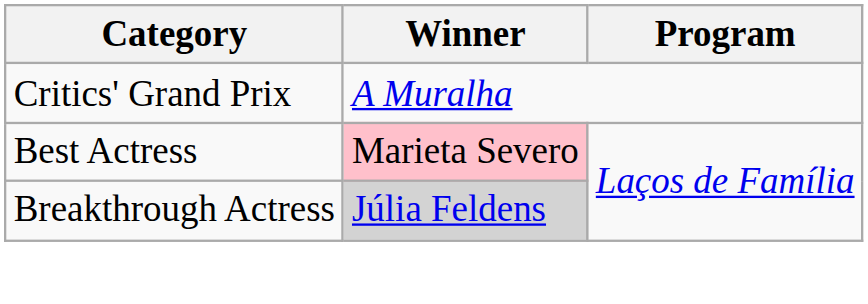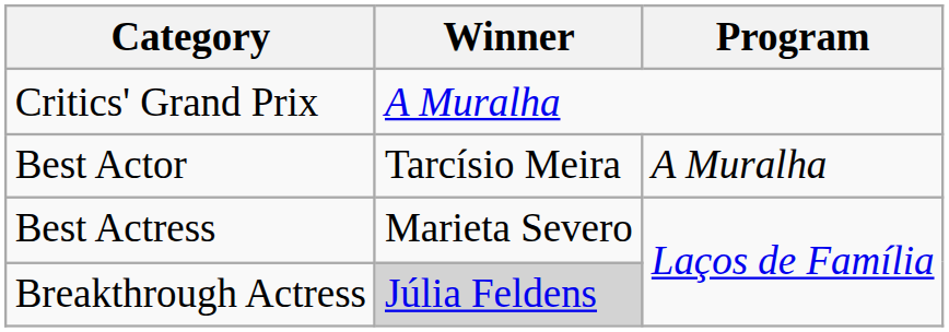+ row: Best Actor | Tarcísio Meira | A Muralha
Best Actress | Winner: pink background -> no background
